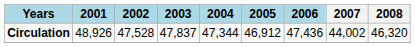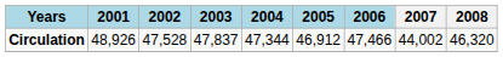Circulation | 2006: 47,436 -> 47,466
